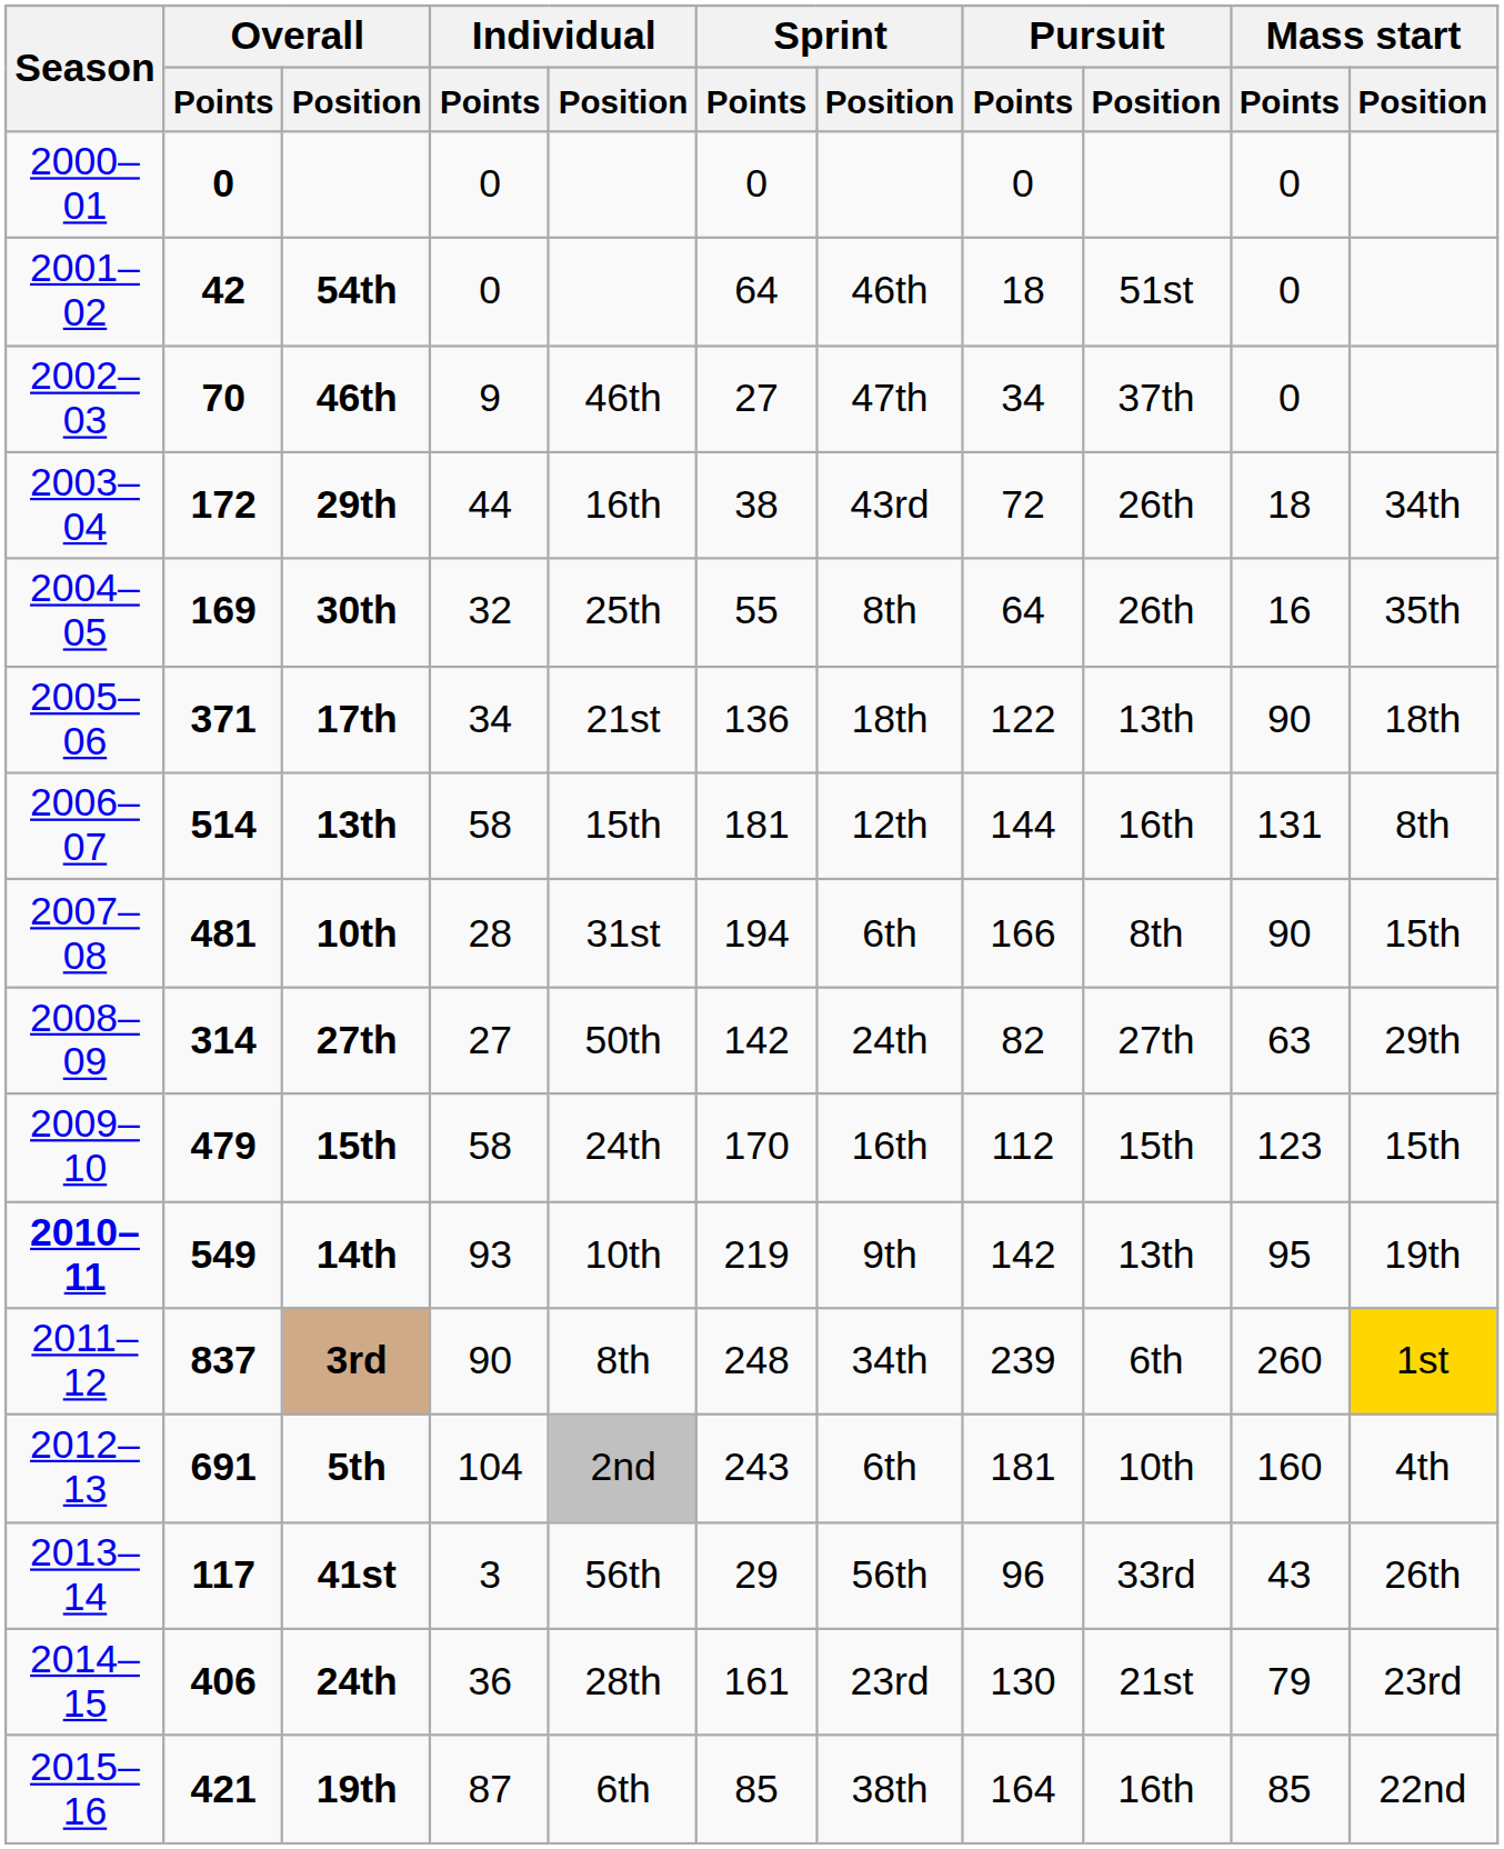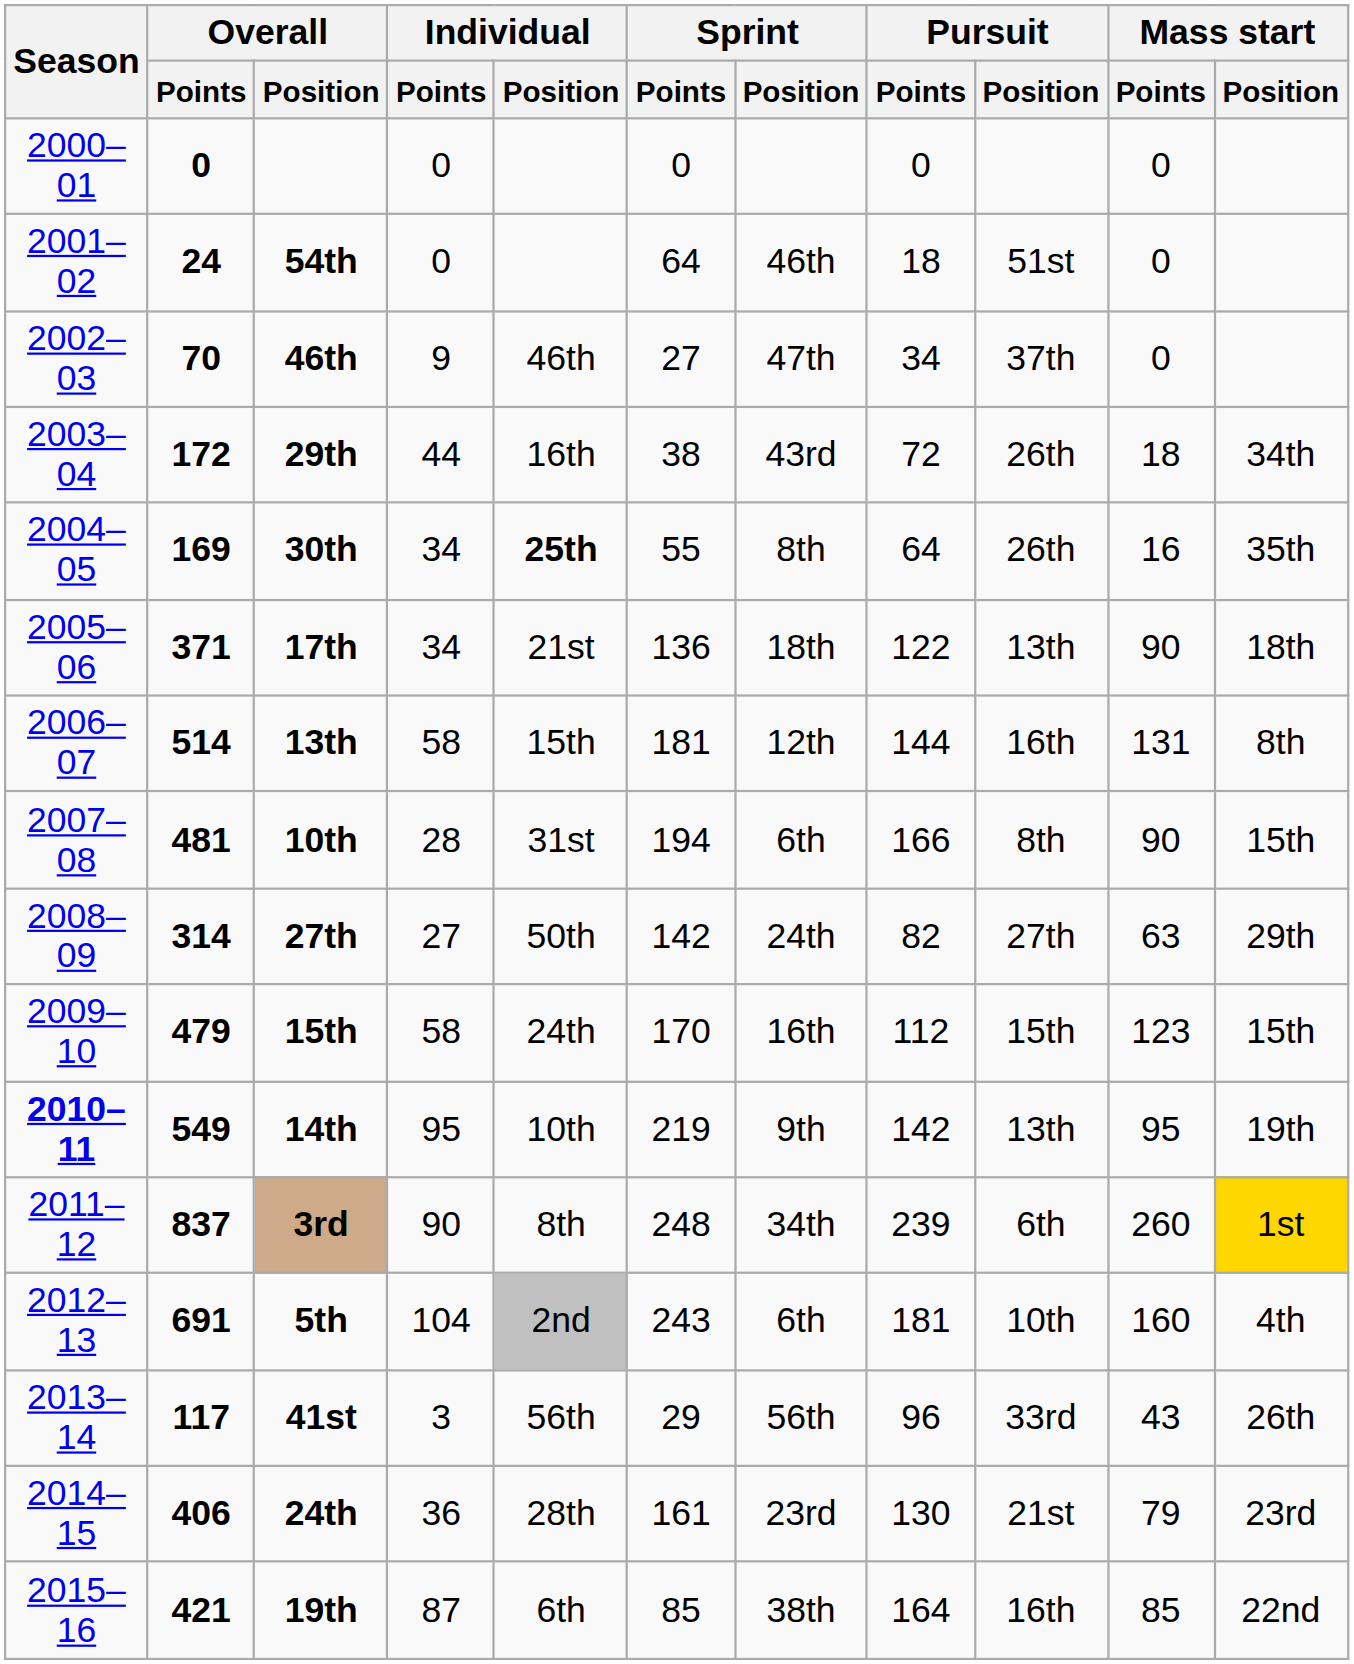54th | Overall / Points: 42 -> 24
30th | Individual / Points: 32 -> 34
30th | Individual / Position: normal -> bold
14th | Individual / Points: 93 -> 95
